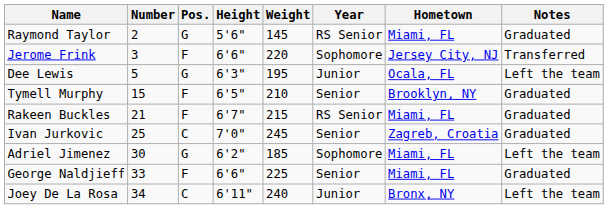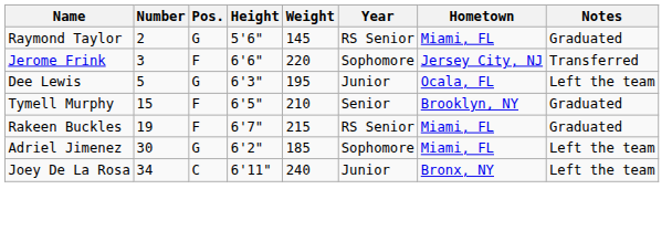Rakeen Buckles | Number: 21 -> 19
- row: Ivan Jurkovic | 25 | C | 7'0" | 245 | Senior | Zagreb, Croatia | Graduated
- row: George Naldjieff | 33 | F | 6'6" | 225 | Senior | Miami, FL | Graduated
